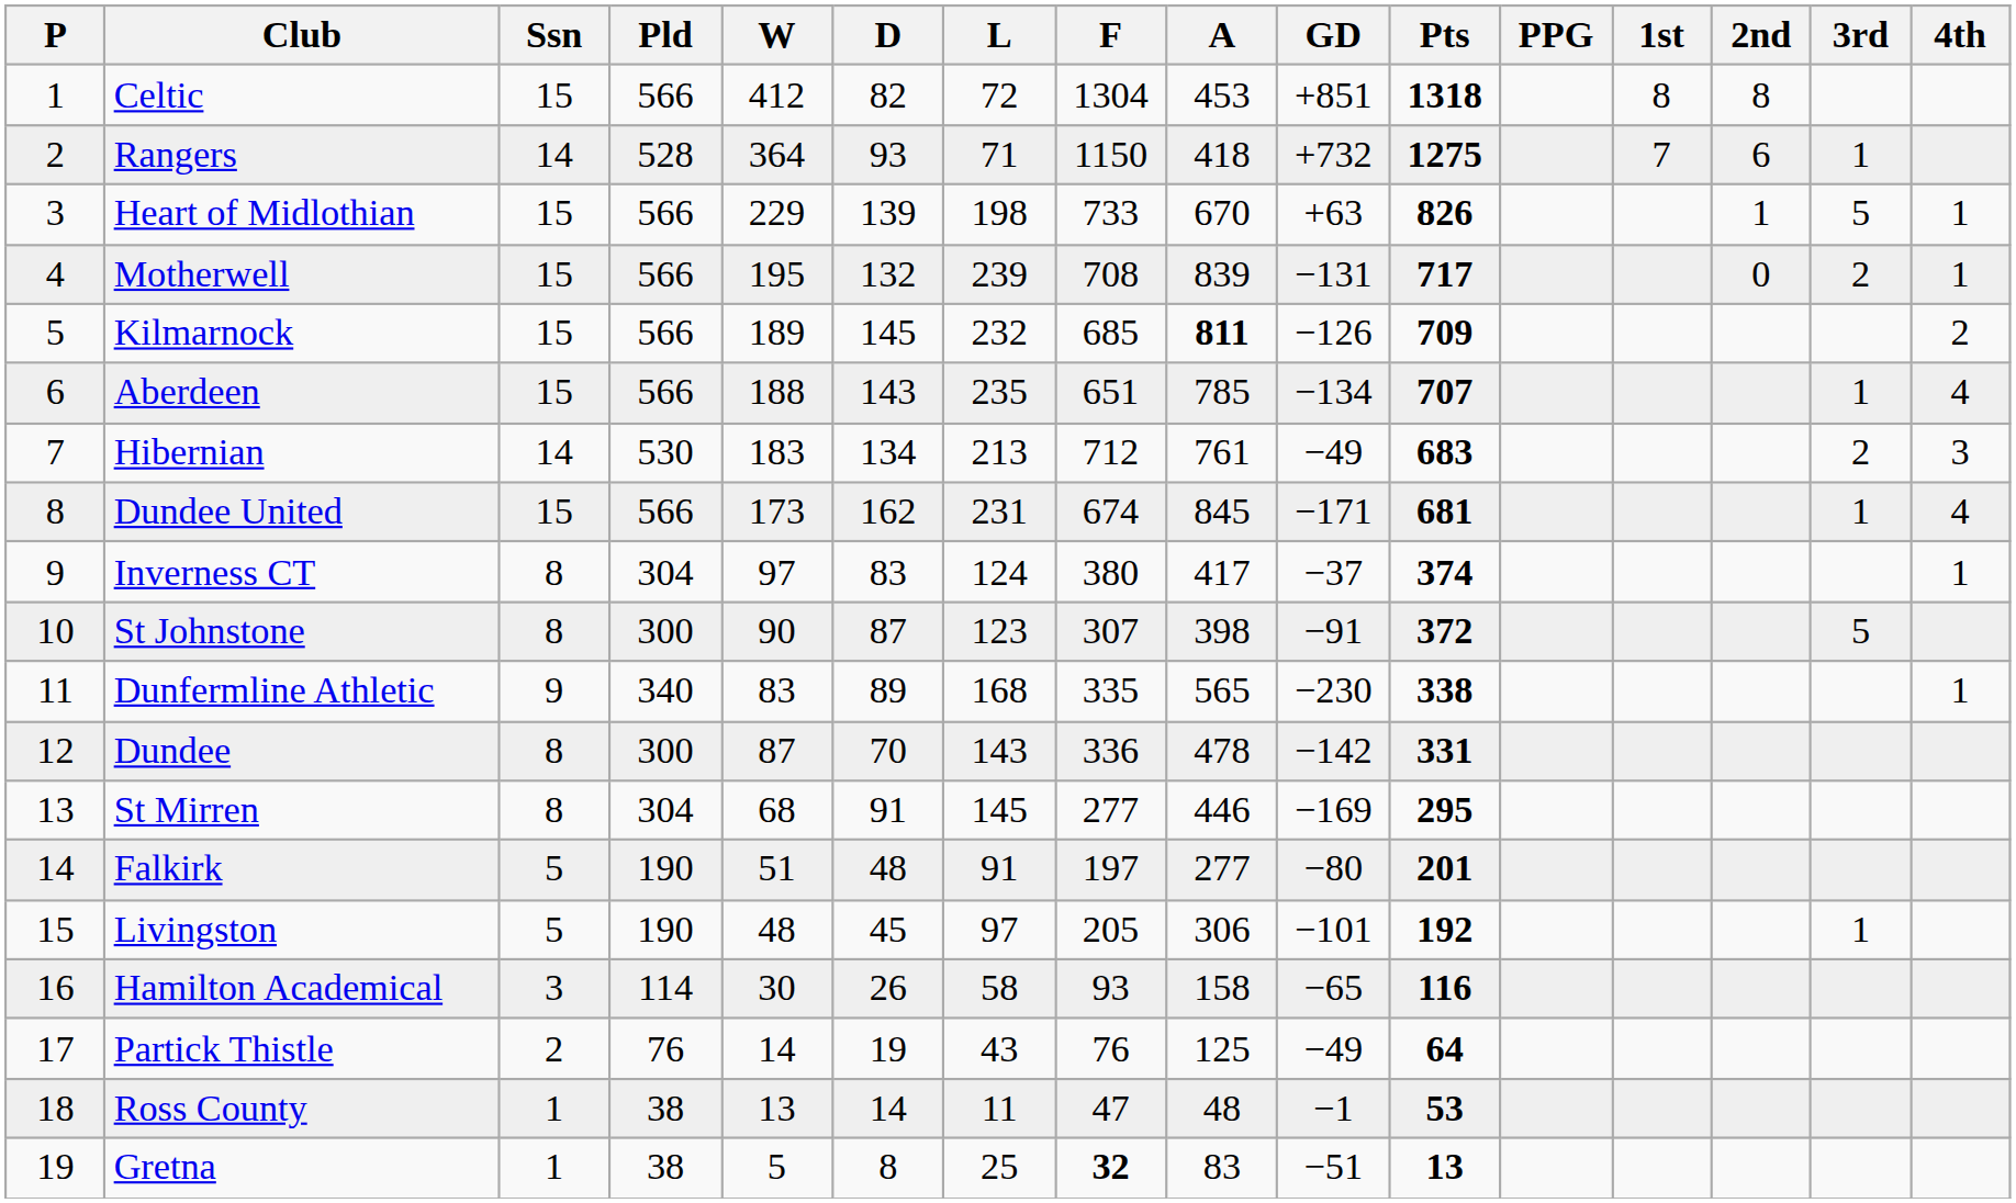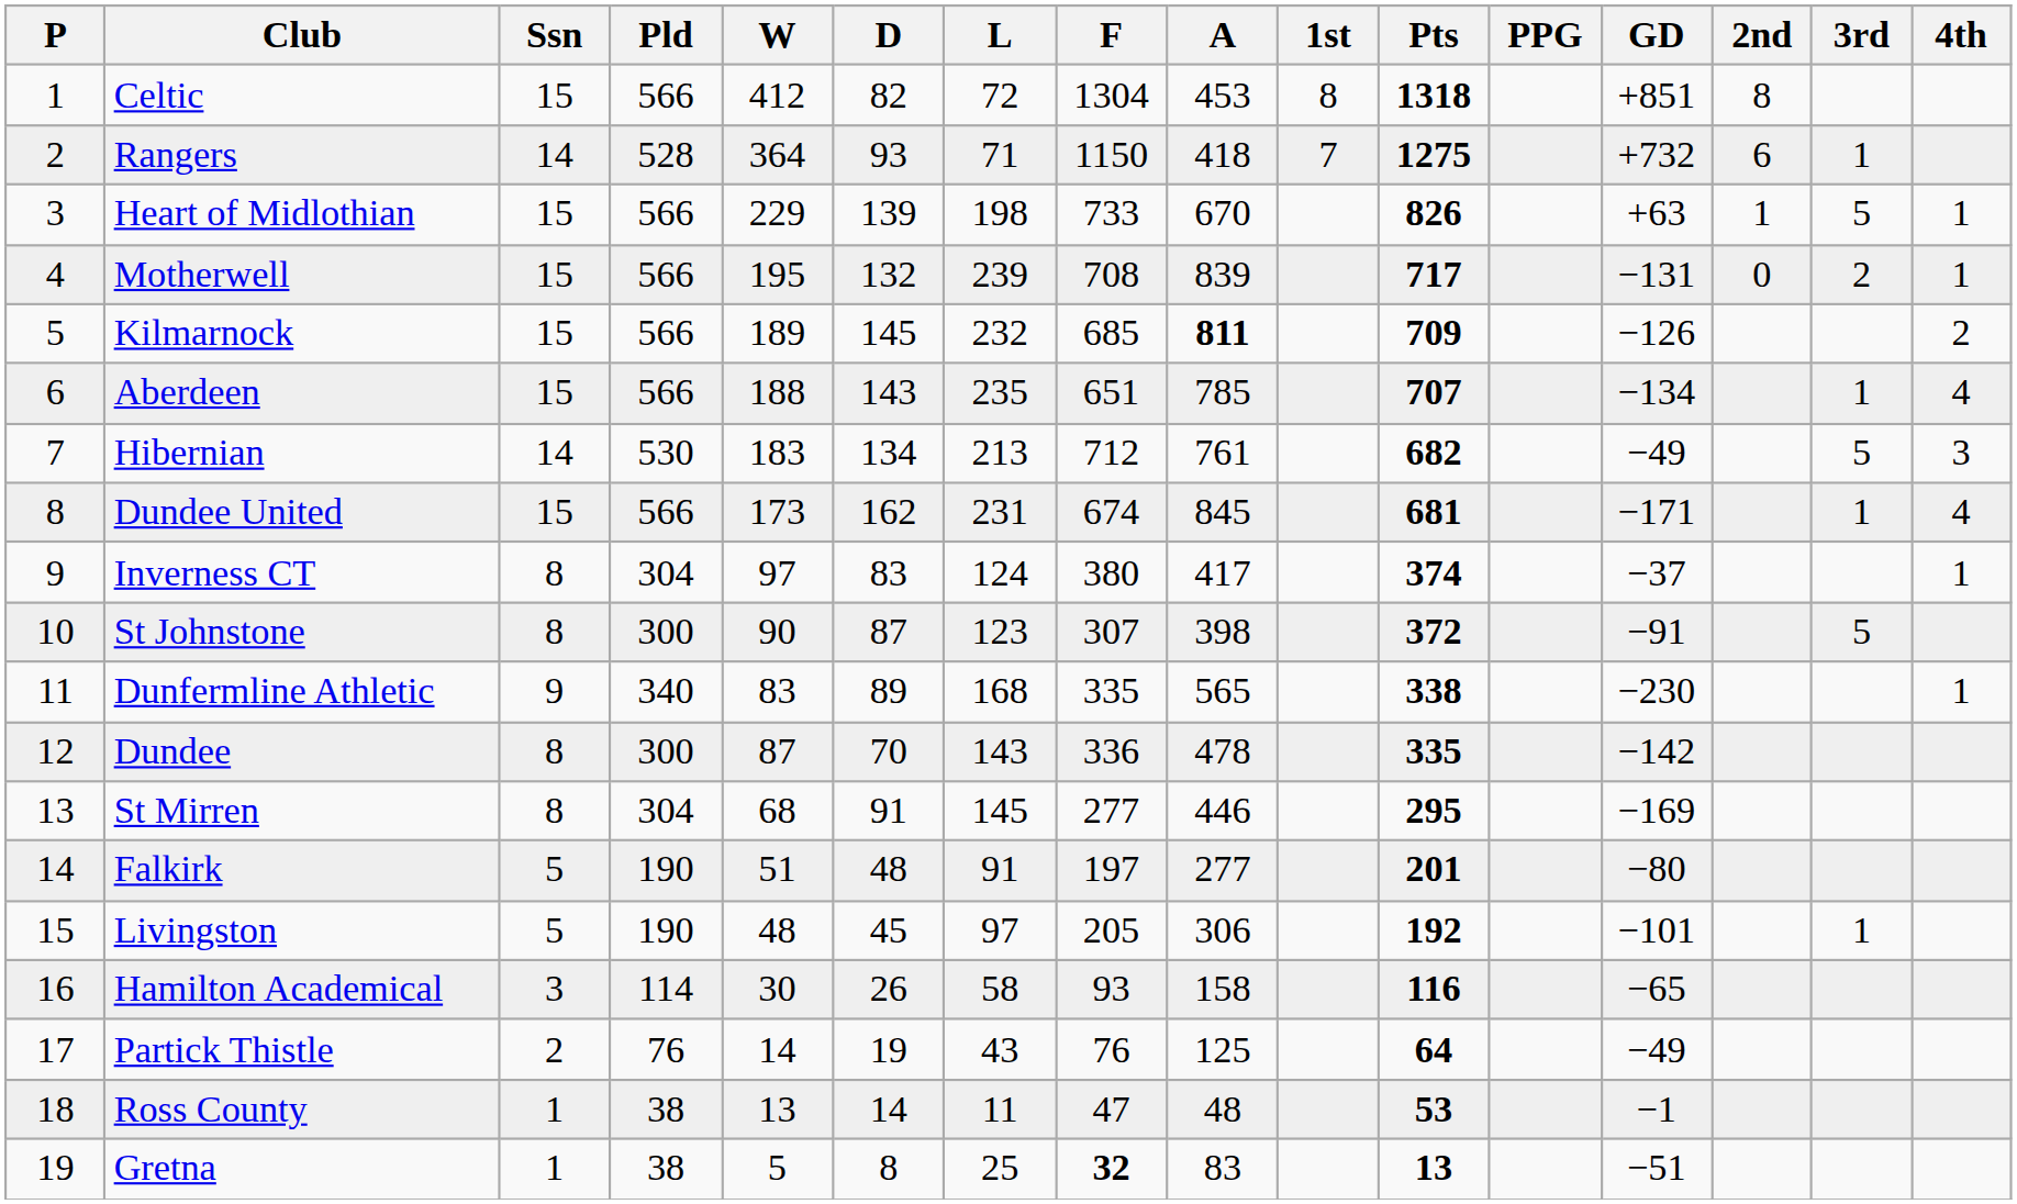columns swapped: GD <-> 1st
Hibernian | Pts: 683 -> 682
Hibernian | 3rd: 2 -> 5
Dundee | Pts: 331 -> 335
